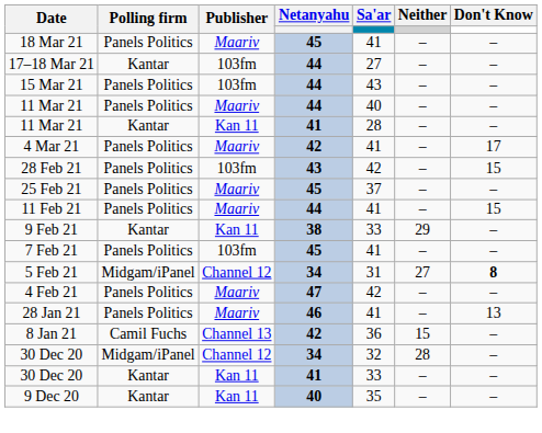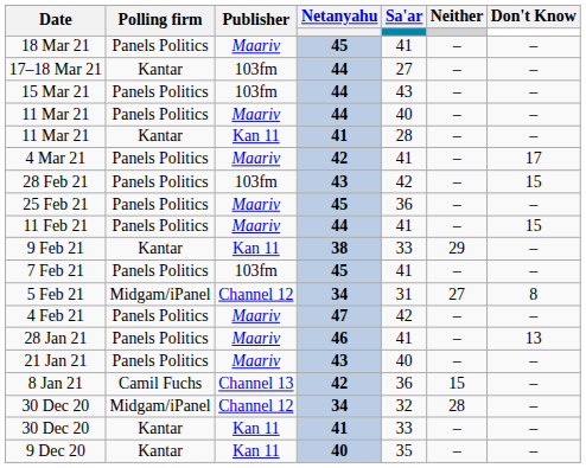25 Feb 21 | Sa'ar: 37 -> 36
5 Feb 21 | Don't Know: bold -> normal
+ row: 21 Jan 21 | Panels Politics | Maariv | 43 | 40 | – | –
